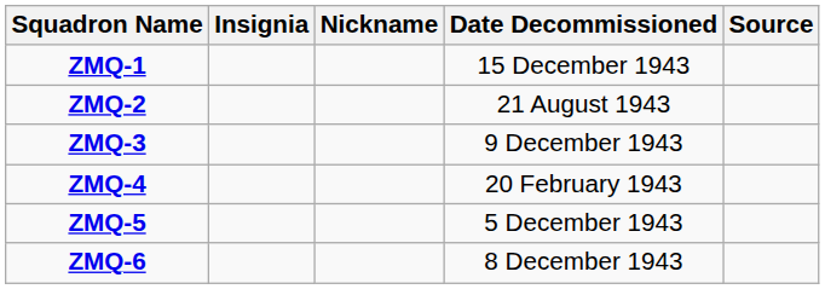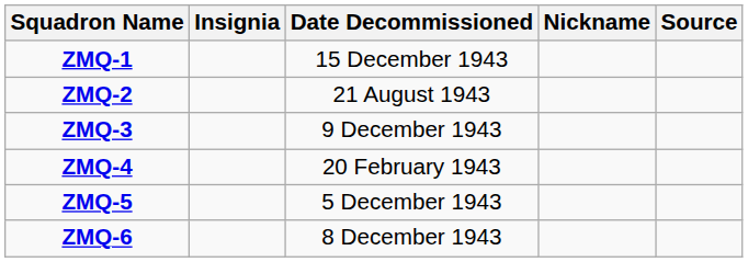columns swapped: Nickname <-> Date Decommissioned
